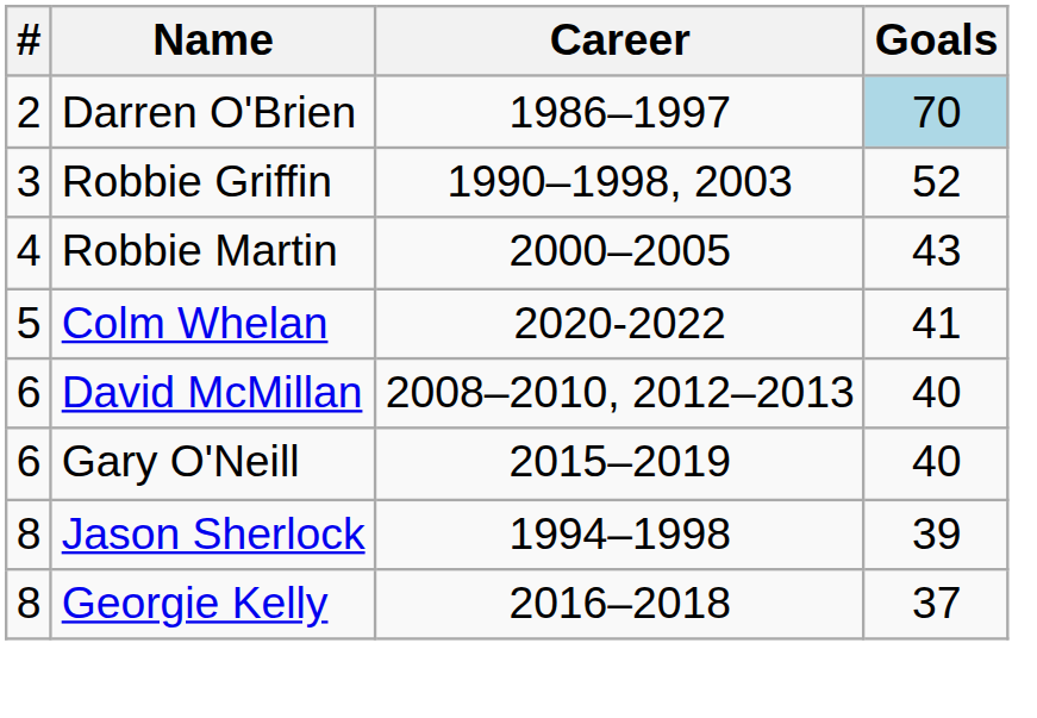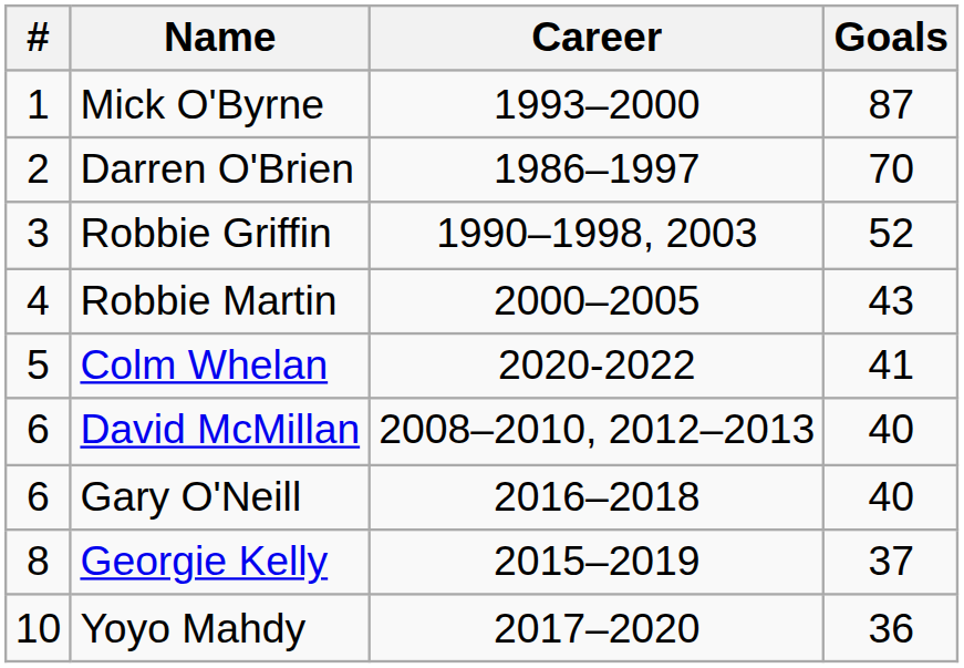+ row: 1 | Mick O'Byrne | 1993–2000 | 87
Darren O'Brien | Goals: lightblue background -> no background
Gary O'Neill | Career: 2015–2019 -> 2016–2018
- row: 8 | Jason Sherlock | 1994–1998 | 39
Georgie Kelly | Career: 2016–2018 -> 2015–2019
+ row: 10 | Yoyo Mahdy | 2017–2020 | 36
